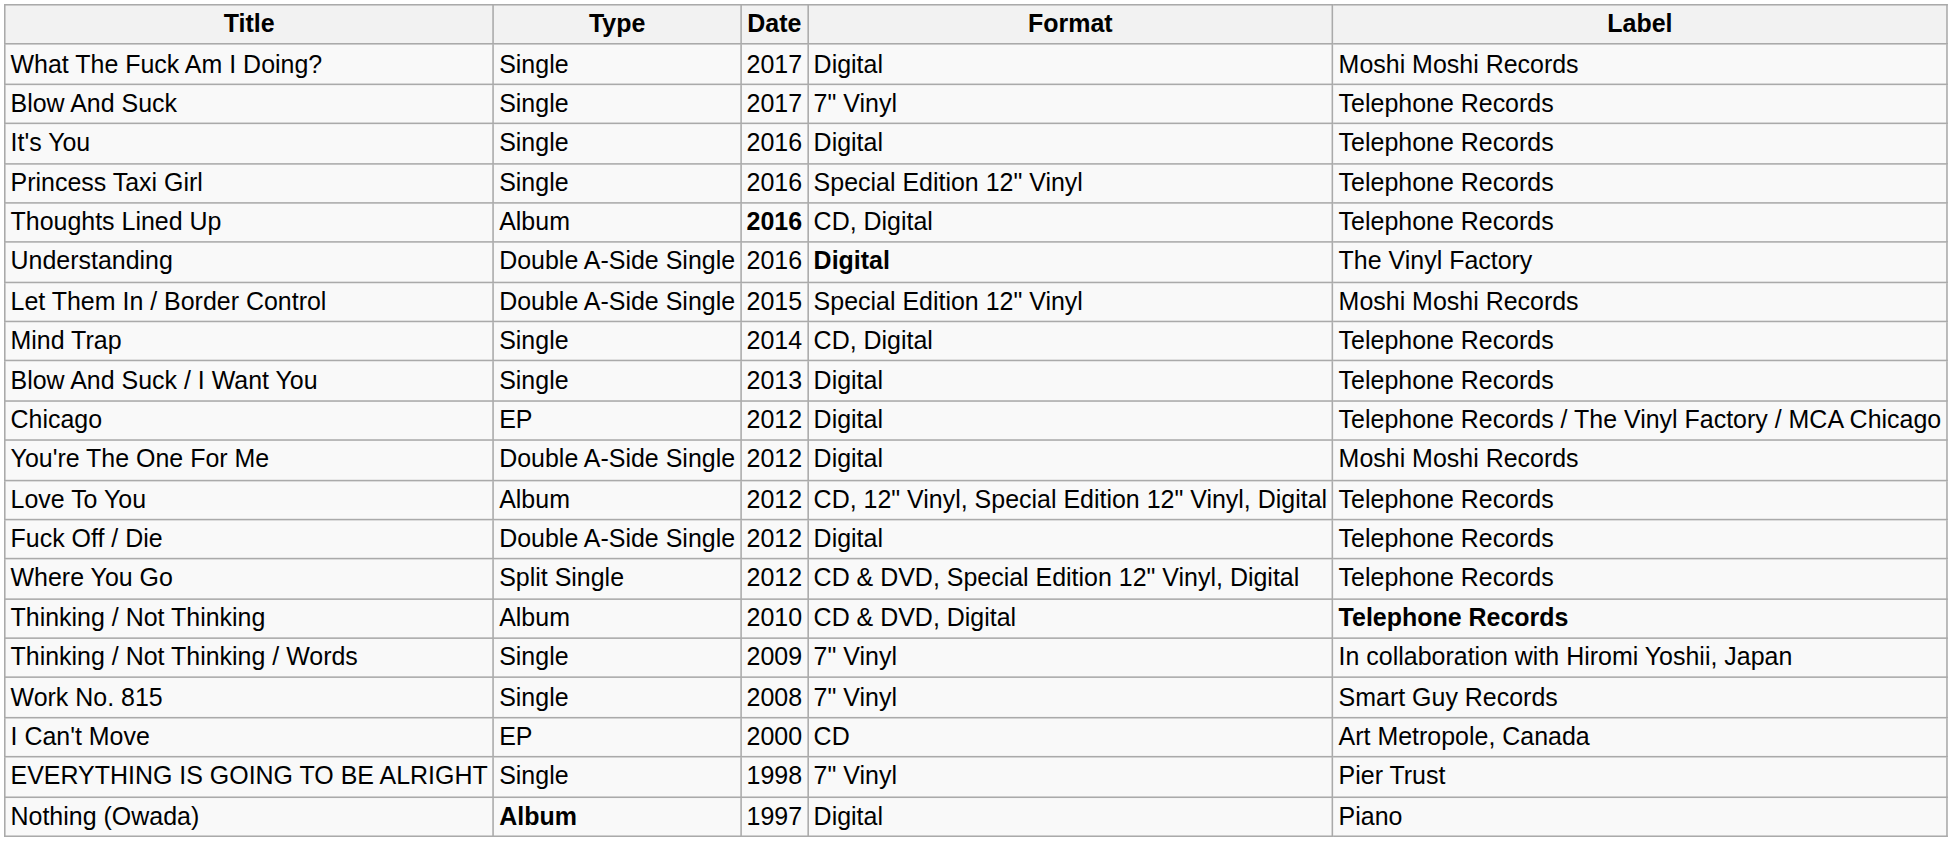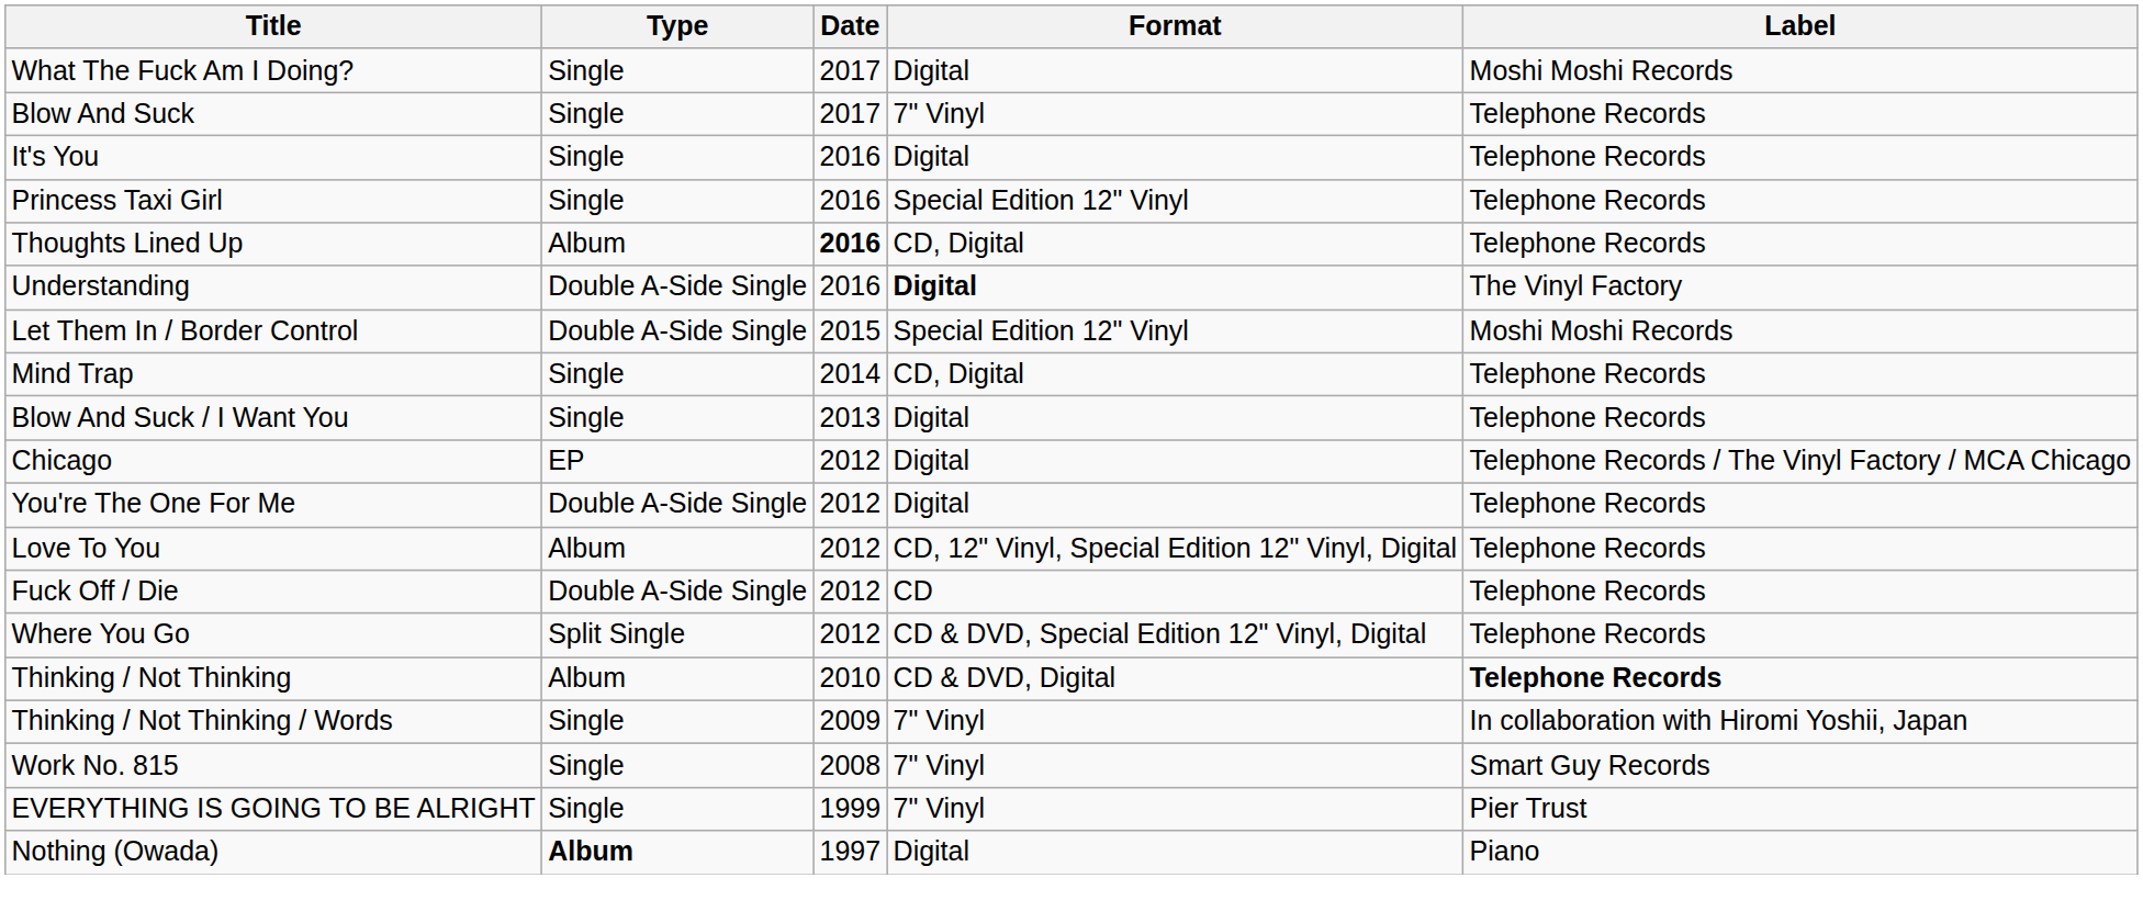You're The One For Me | Label: Moshi Moshi Records -> Telephone Records
Fuck Off / Die | Format: Digital -> CD
- row: I Can't Move | EP | 2000 | CD | Art Metropole, Canada
EVERYTHING IS GOING TO BE ALRIGHT | Date: 1998 -> 1999
